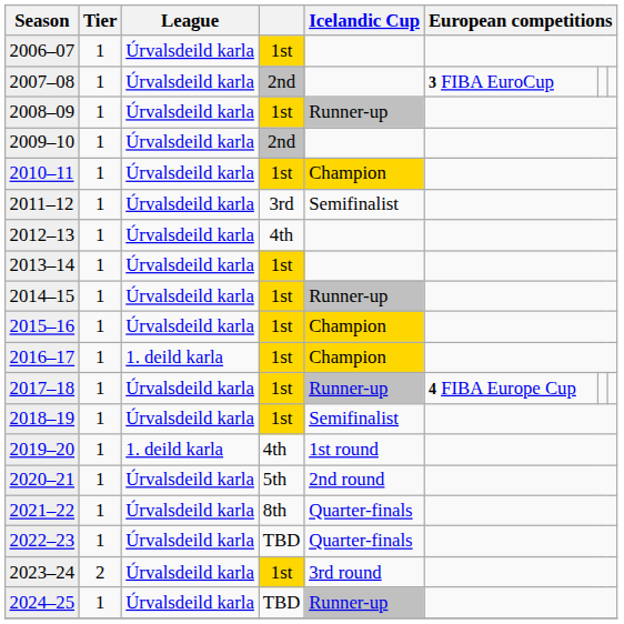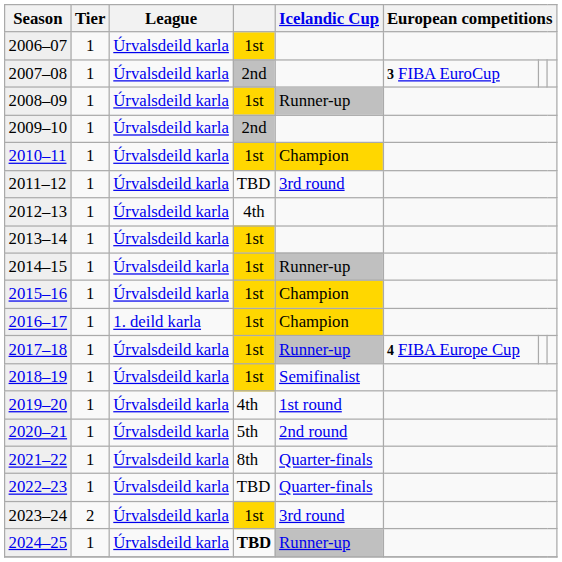2011–12 | column 4: 3rd -> TBD
2011–12 | Icelandic Cup: Semifinalist -> 3rd round
2019–20 | League: 1. deild karla -> Úrvalsdeild karla
2024–25 | column 4: normal -> bold
